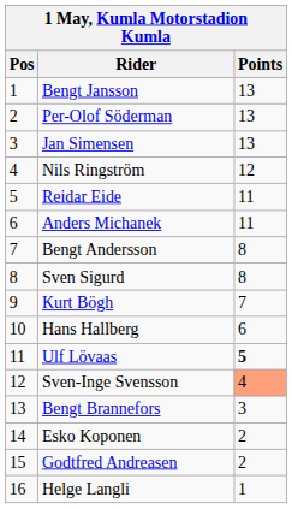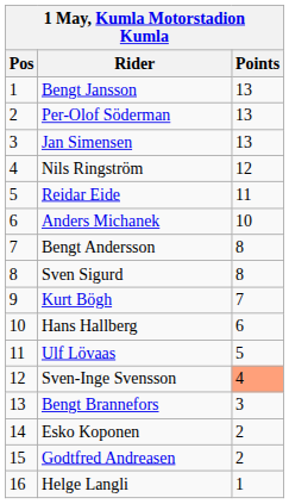Anders Michanek | Points: 11 -> 10
Ulf Lövaas | Points: bold -> normal
